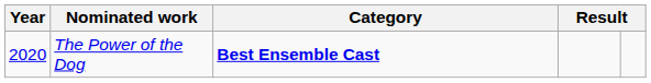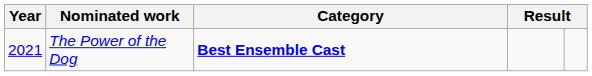The Power of the Dog | Year: 2020 -> 2021
